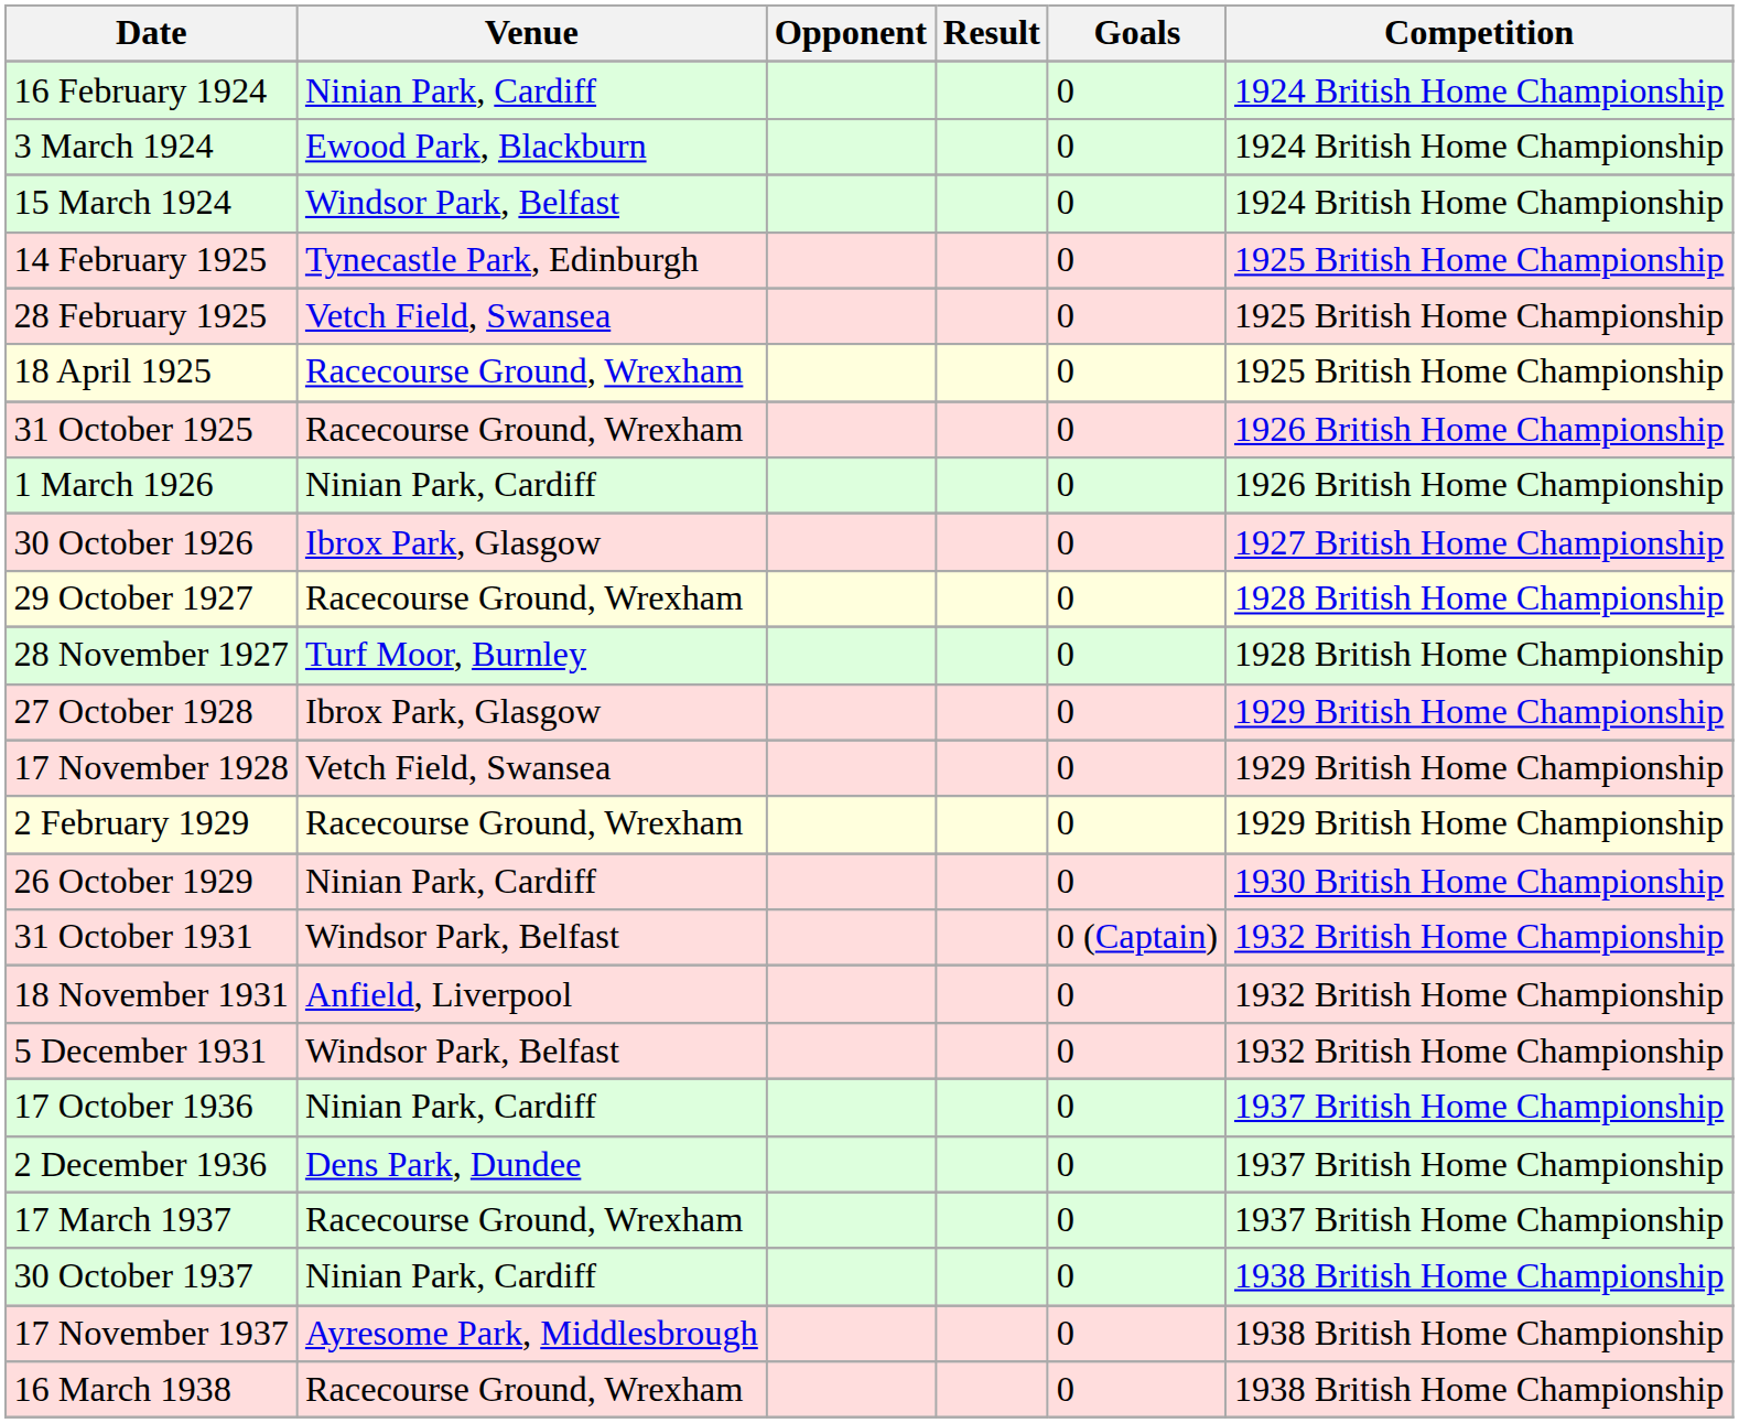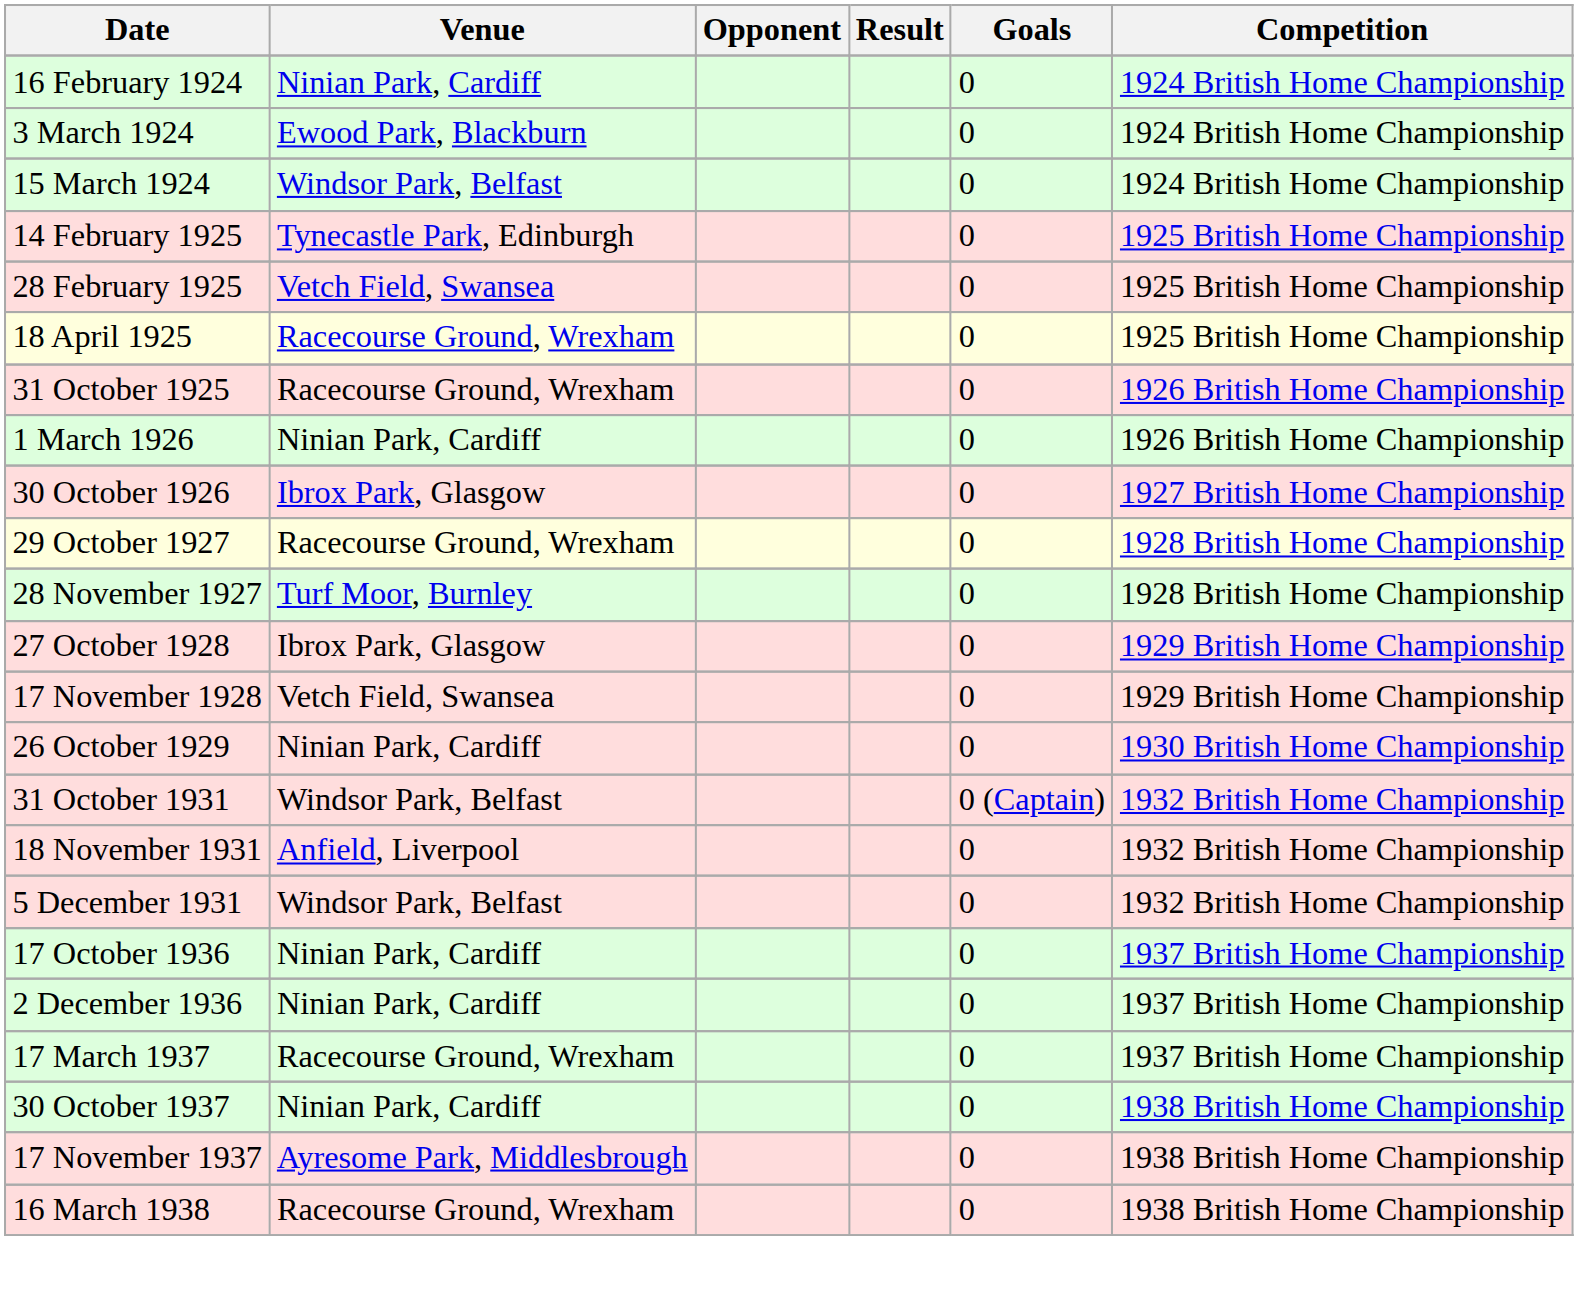- row: 2 February 1929 | Racecourse Ground, Wrexham | 0 | 1929 British Home Championship
2 December 1936 | Venue: Dens Park, Dundee -> Ninian Park, Cardiff
